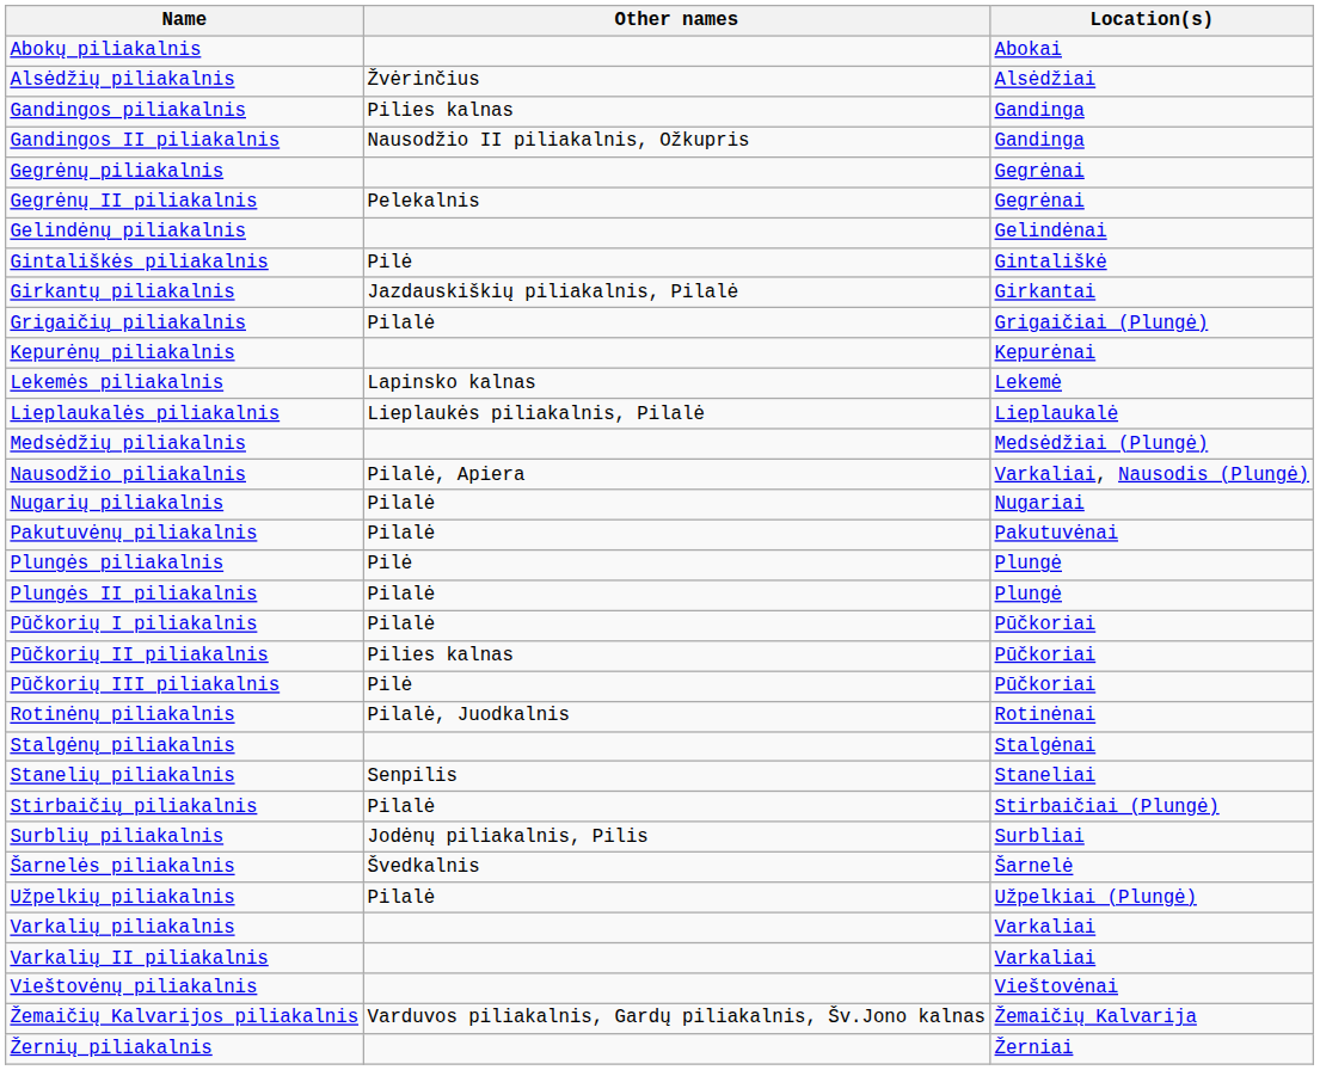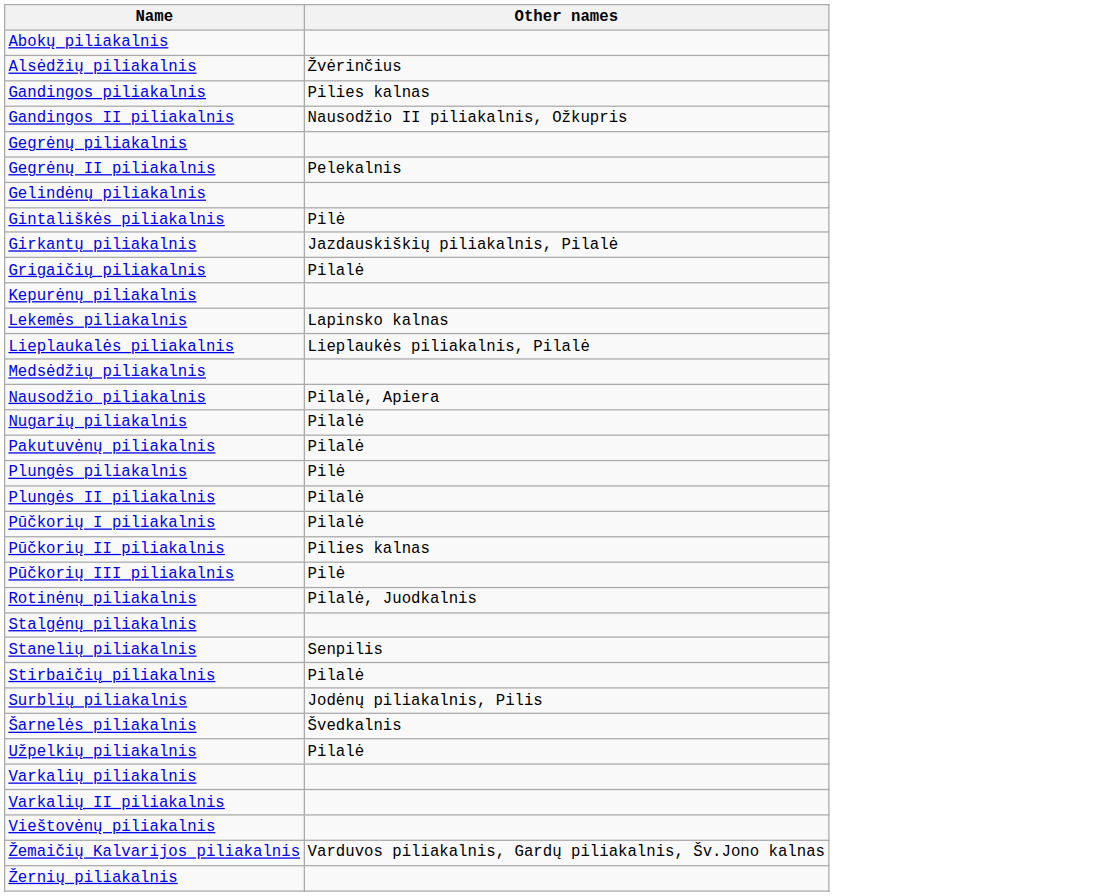- column: Location(s) | Abokai | Alsėdžiai | Gandinga | Gandinga | Gegrėnai | Gegrėnai | Gelindėnai | Gintališkė | Girkantai | Grigaičiai (Plungė) | Kepurėnai | Lekemė | Lieplaukalė | Medsėdžiai (Plungė) | Varkaliai, Nausodis (Plungė) | Nugariai | Pakutuvėnai | Plungė | Plungė | Pūčkoriai | Pūčkoriai | Pūčkoriai | Rotinėnai | Stalgėnai | Staneliai | Stirbaičiai (Plungė) | Surbliai | Šarnelė | Užpelkiai (Plungė) | Varkaliai | Varkaliai | Vieštovėnai | Žemaičių Kalvarija | Žerniai
